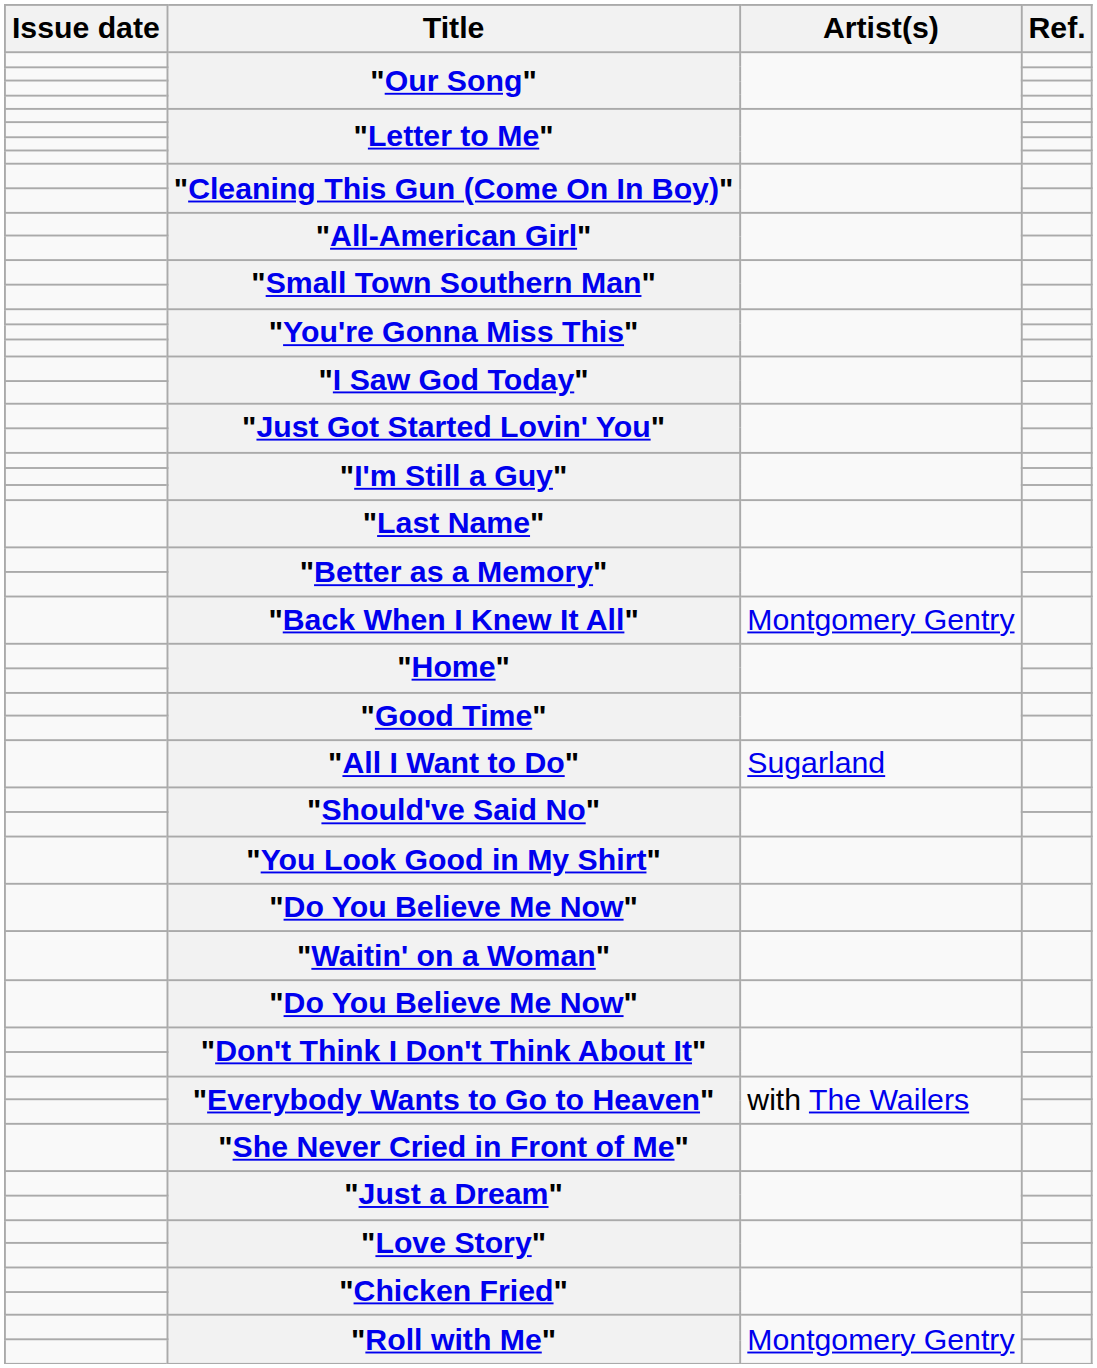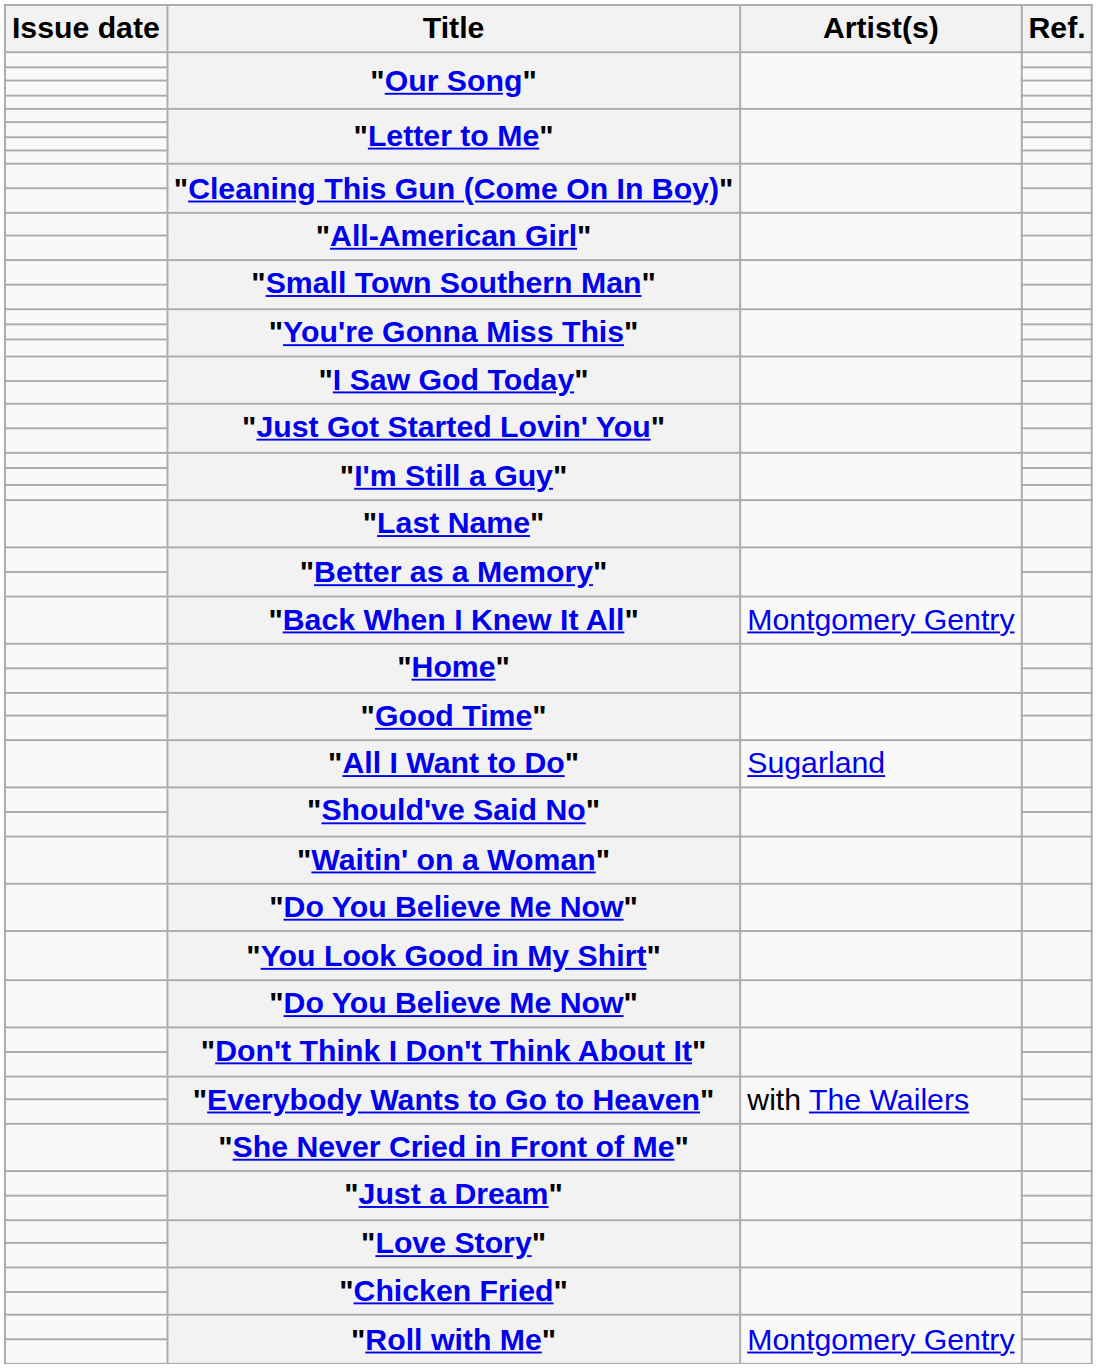rows swapped: "You Look Good in My Shirt" <-> "Waitin' on a Woman"
